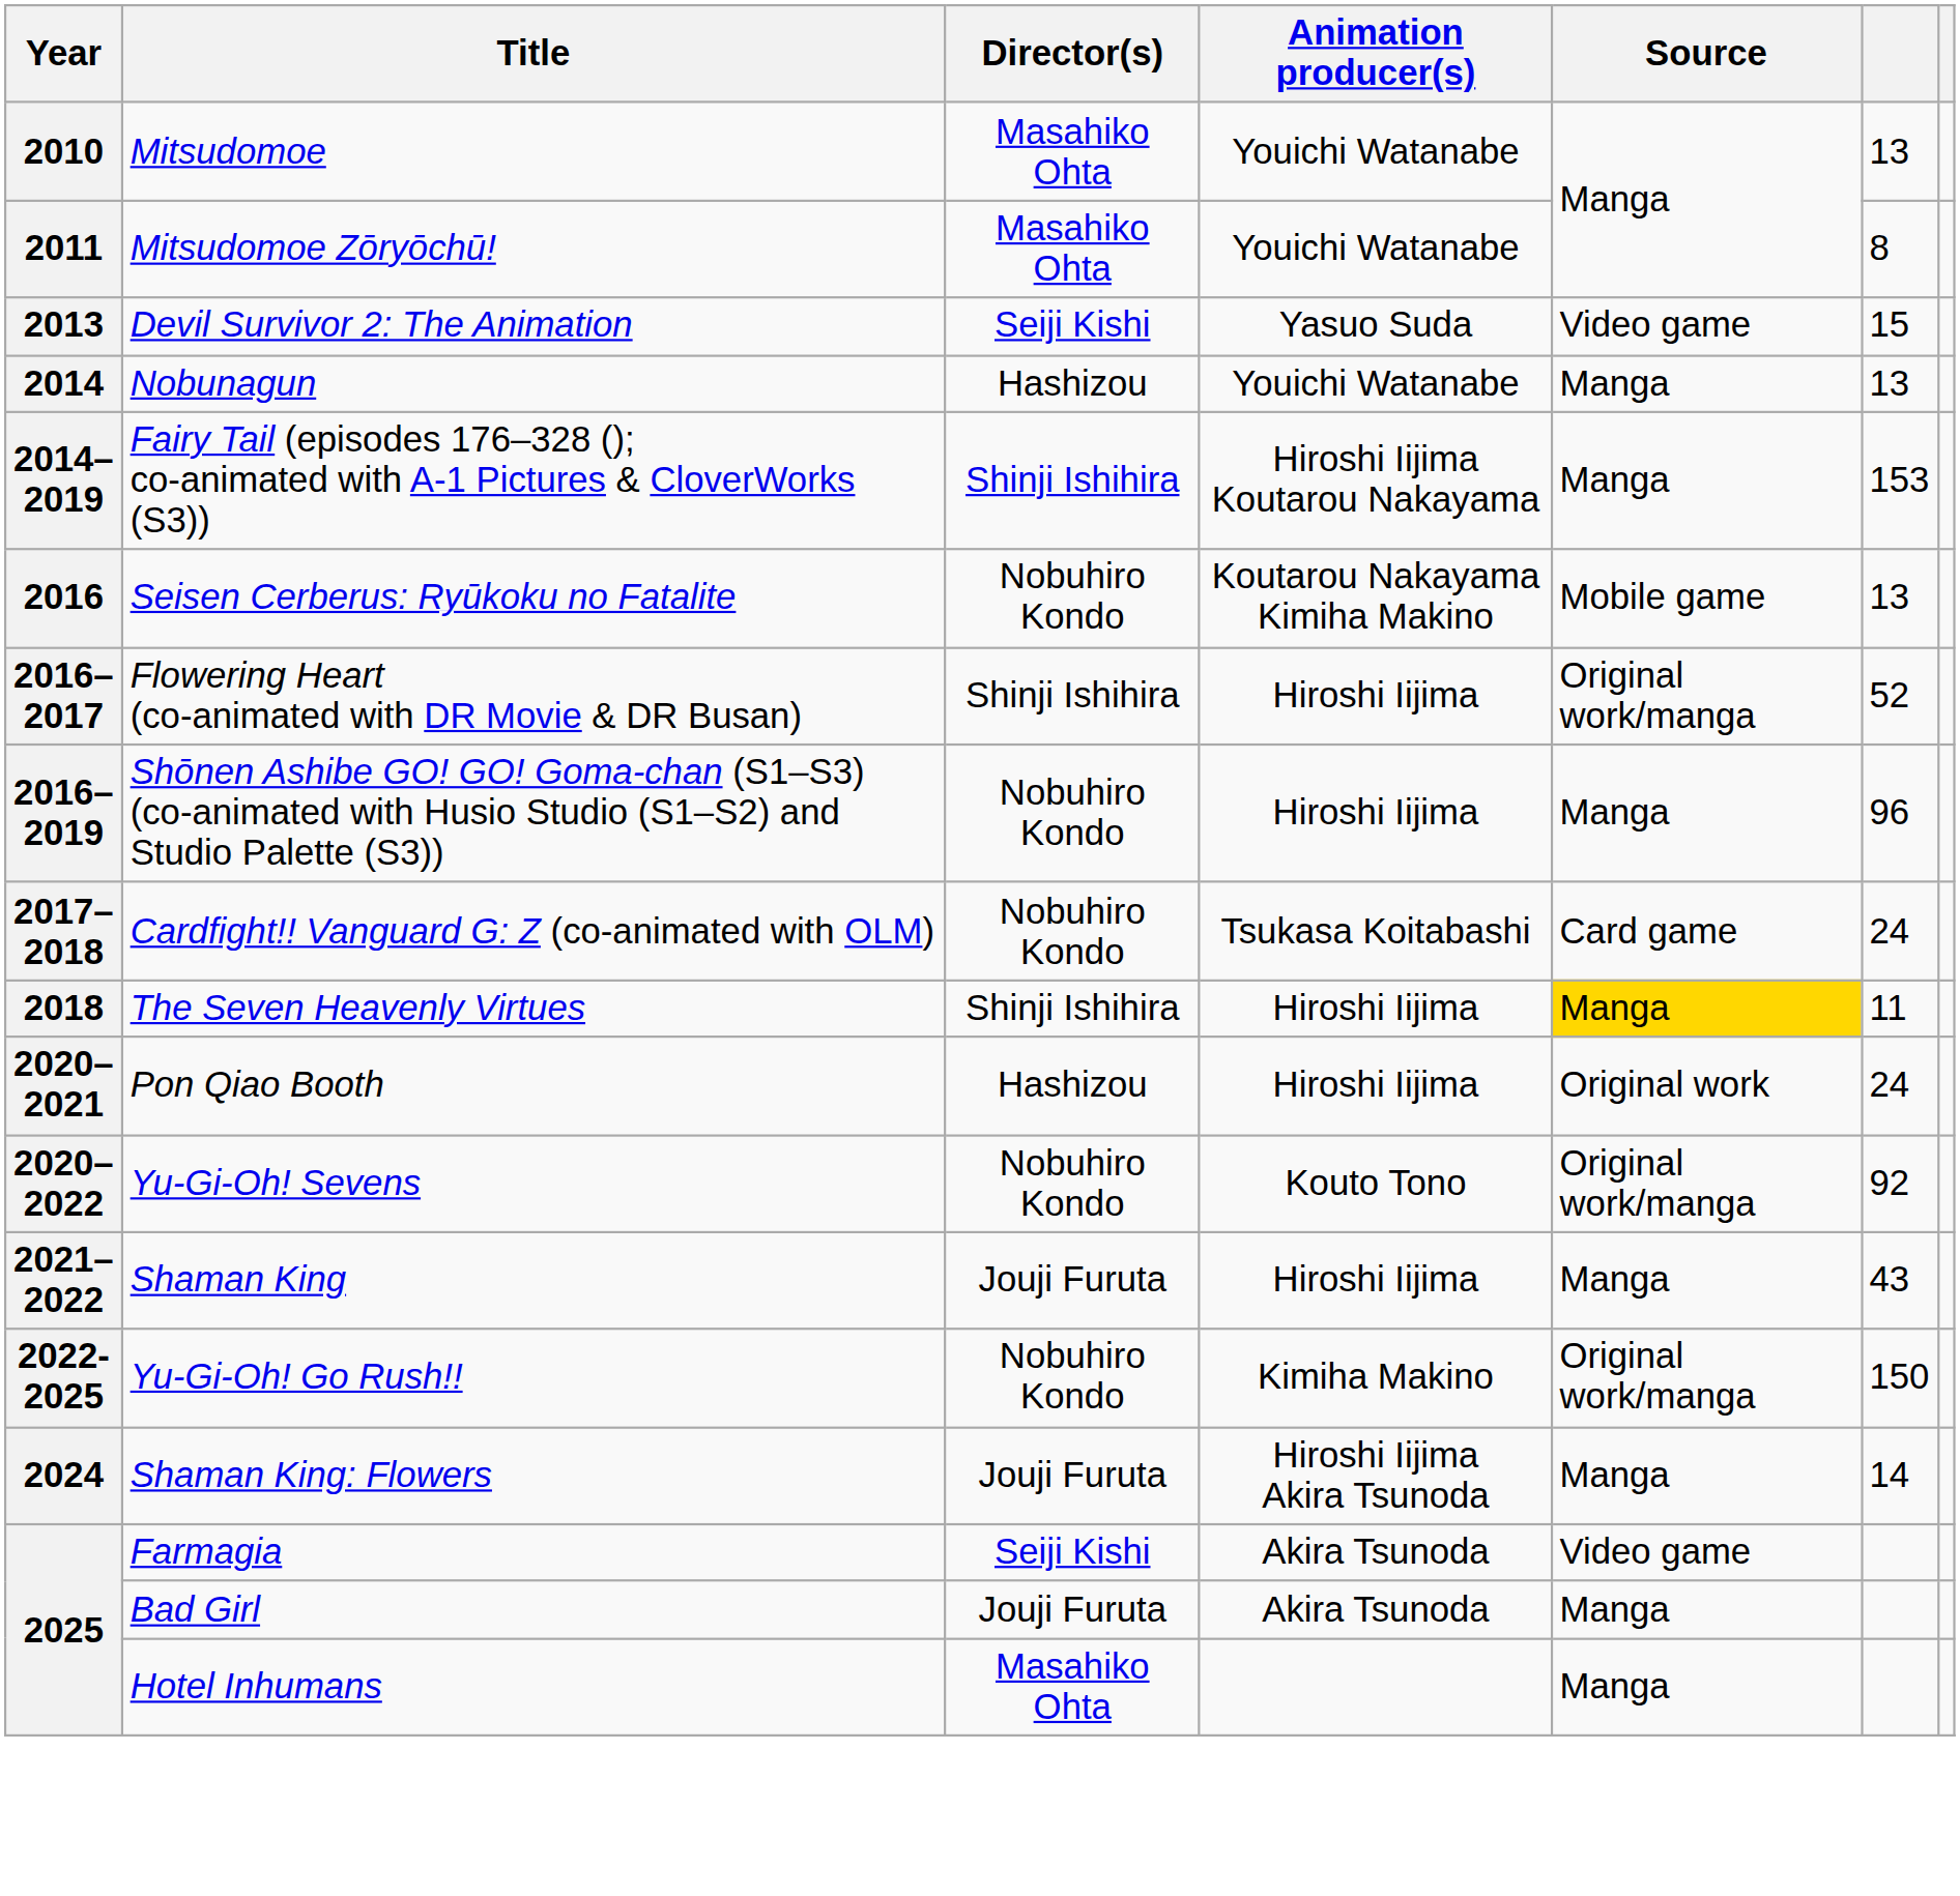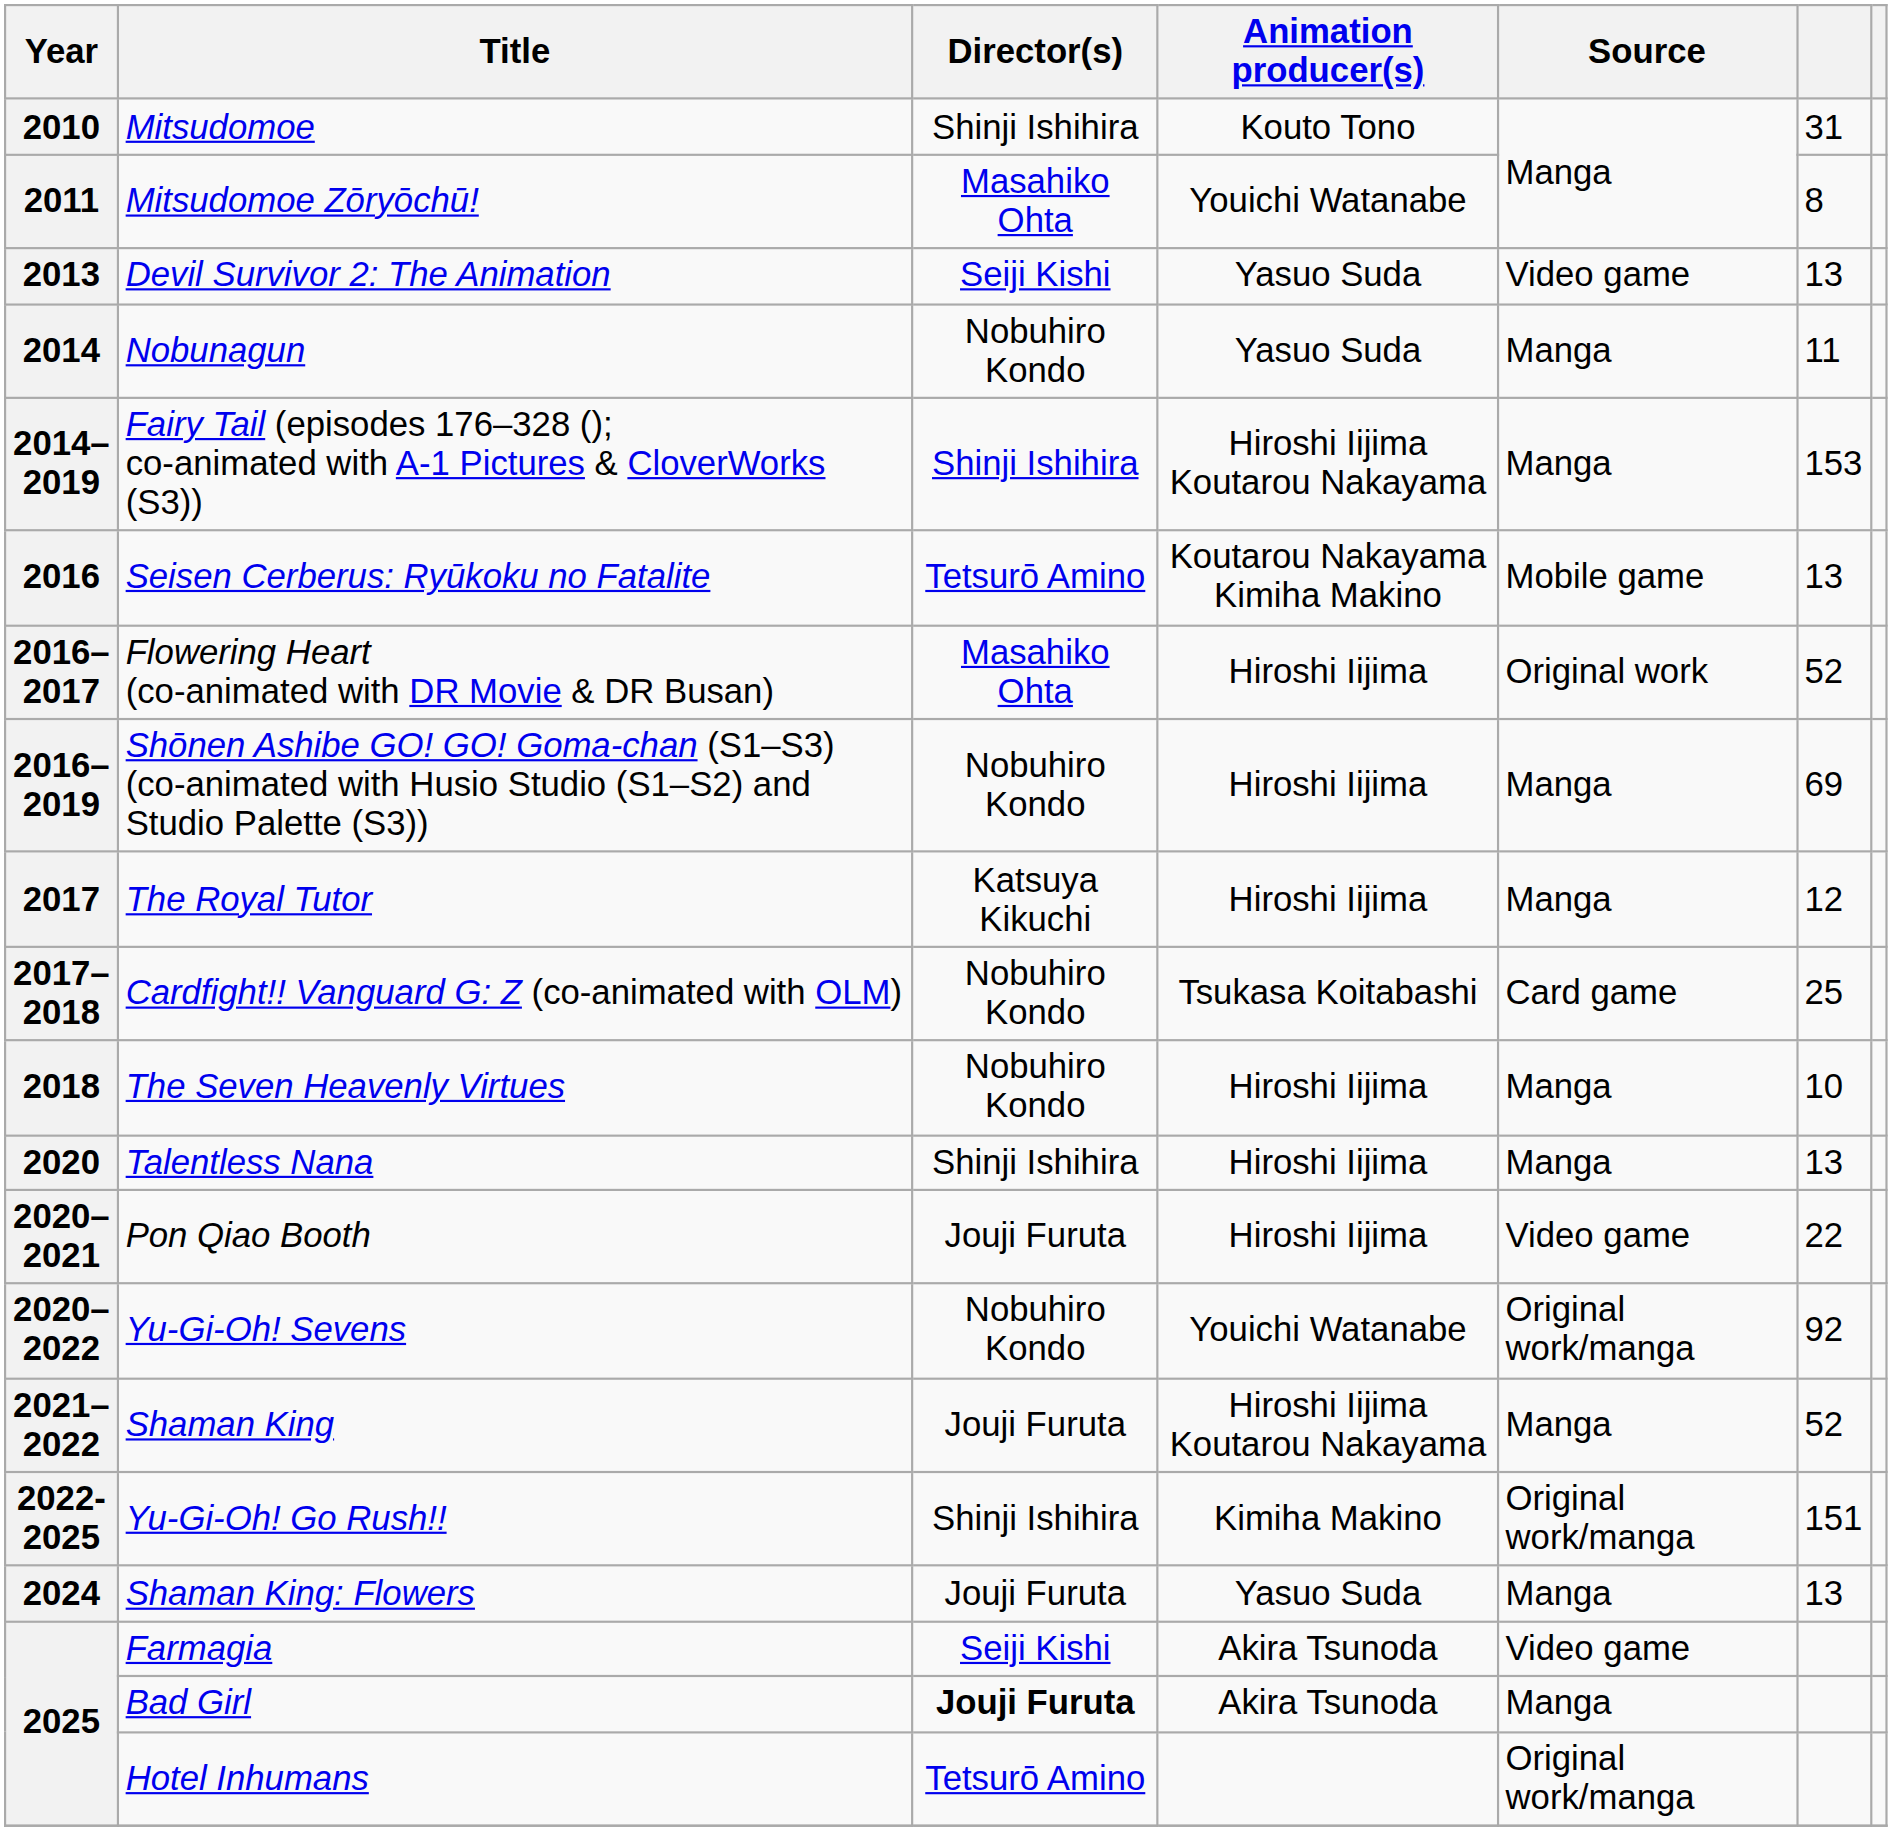2010 | Director(s): Masahiko Ohta -> Shinji Ishihira
2010 | Animation producer(s): Youichi Watanabe -> Kouto Tono
2010 | column 6: 13 -> 31
2013 | column 6: 15 -> 13
2014 | Director(s): Hashizou -> Nobuhiro Kondo
2014 | Animation producer(s): Youichi Watanabe -> Yasuo Suda
2014 | column 6: 13 -> 11
2016 | Director(s): Nobuhiro Kondo -> Tetsurō Amino
2016–2017 | Director(s): Shinji Ishihira -> Masahiko Ohta
2016–2017 | Source: Original work/manga -> Original work
2016–2019 | column 6: 96 -> 69
+ row: 2017 | The Royal Tutor | Katsuya Kikuchi | Hiroshi Iijima | Manga | 12
2017–2018 | column 6: 24 -> 25
2018 | Director(s): Shinji Ishihira -> Nobuhiro Kondo
2018 | Source: gold background -> no background
2018 | column 6: 11 -> 10
+ row: 2020 | Talentless Nana | Shinji Ishihira | Hiroshi Iijima | Manga | 13
2020–2021 | Director(s): Hashizou -> Jouji Furuta
2020–2021 | Source: Original work -> Video game
2020–2021 | column 6: 24 -> 22
2020–2022 | Animation producer(s): Kouto Tono -> Youichi Watanabe
2021–2022 | Animation producer(s): Hiroshi Iijima -> Hiroshi Iijima Koutarou Nakayama
2021–2022 | column 6: 43 -> 52
2022-2025 | Director(s): Nobuhiro Kondo -> Shinji Ishihira
2022-2025 | column 6: 150 -> 151
2024 | Animation producer(s): Hiroshi Iijima Akira Tsunoda -> Yasuo Suda
2024 | column 6: 14 -> 13
2025 / Bad Girl | Director(s): normal -> bold
2025 / Hotel Inhumans | Director(s): Masahiko Ohta -> Tetsurō Amino
2025 / Hotel Inhumans | Source: Manga -> Original work/manga
